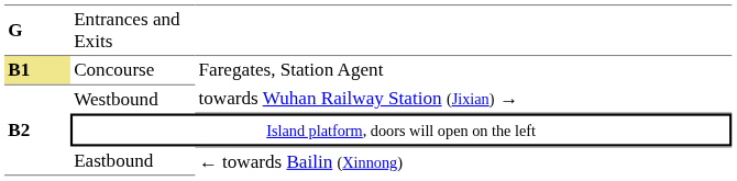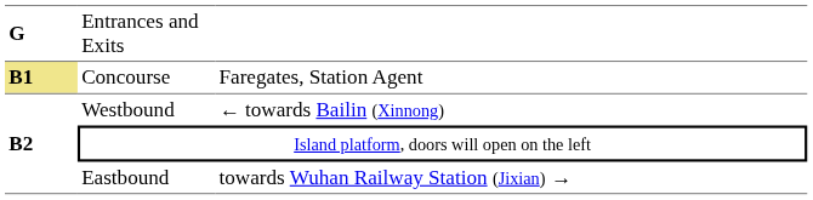Westbound | column 3: towards Wuhan Railway Station (Jixian) → -> ← towards Bailin (Xinnong)
Eastbound | column 3: ← towards Bailin (Xinnong) -> towards Wuhan Railway Station (Jixian) →
